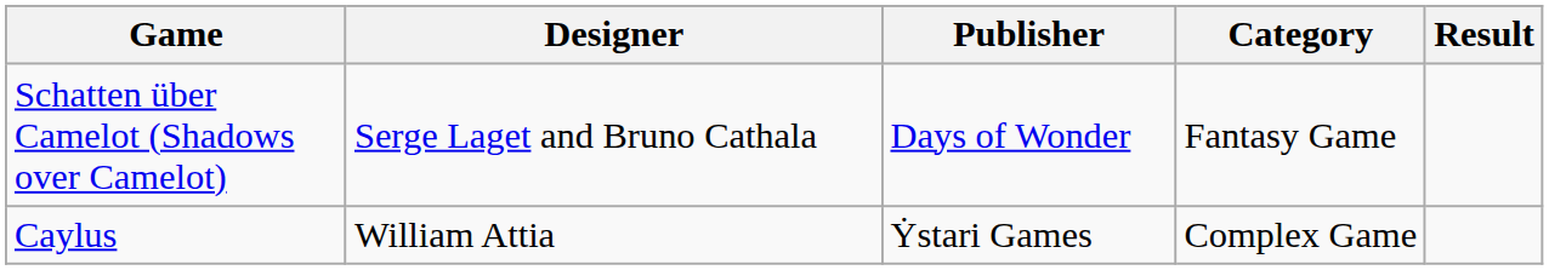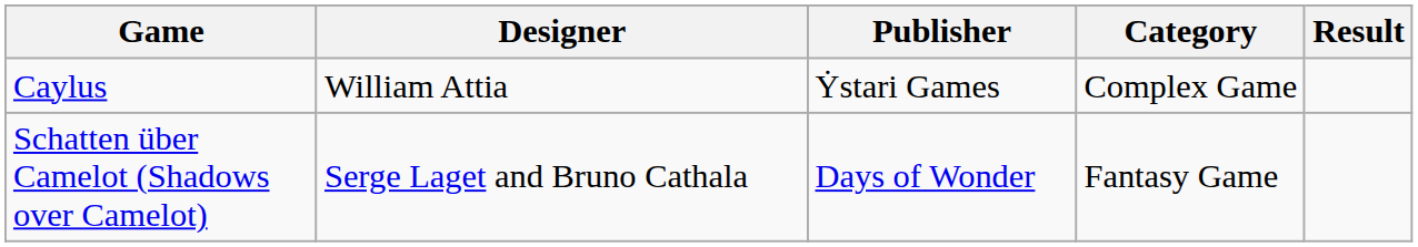rows swapped: Schatten über Camelot (Shadows over Camelot) <-> Caylus
